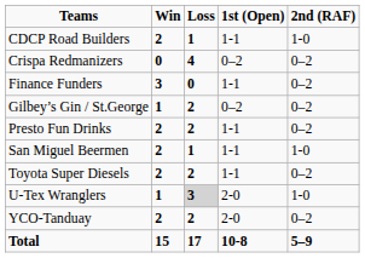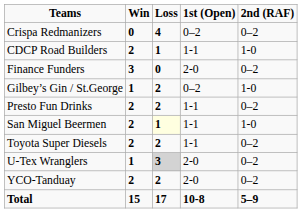rows swapped: CDCP Road Builders <-> Crispa Redmanizers
Finance Funders | 1st (Open): 1-1 -> 2-0
Gilbey’s Gin / St.George | 2nd (RAF): 0–2 -> 1-0
San Miguel Beermen | Loss: no background -> lightyellow background
U-Tex Wranglers | 2nd (RAF): 1-0 -> 0–2
